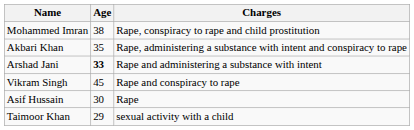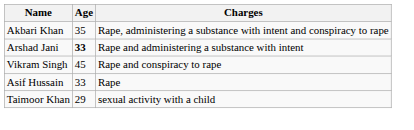- row: Mohammed Imran | 38 | Rape, conspiracy to rape and child prostitution
Asif Hussain | Age: 30 -> 33
